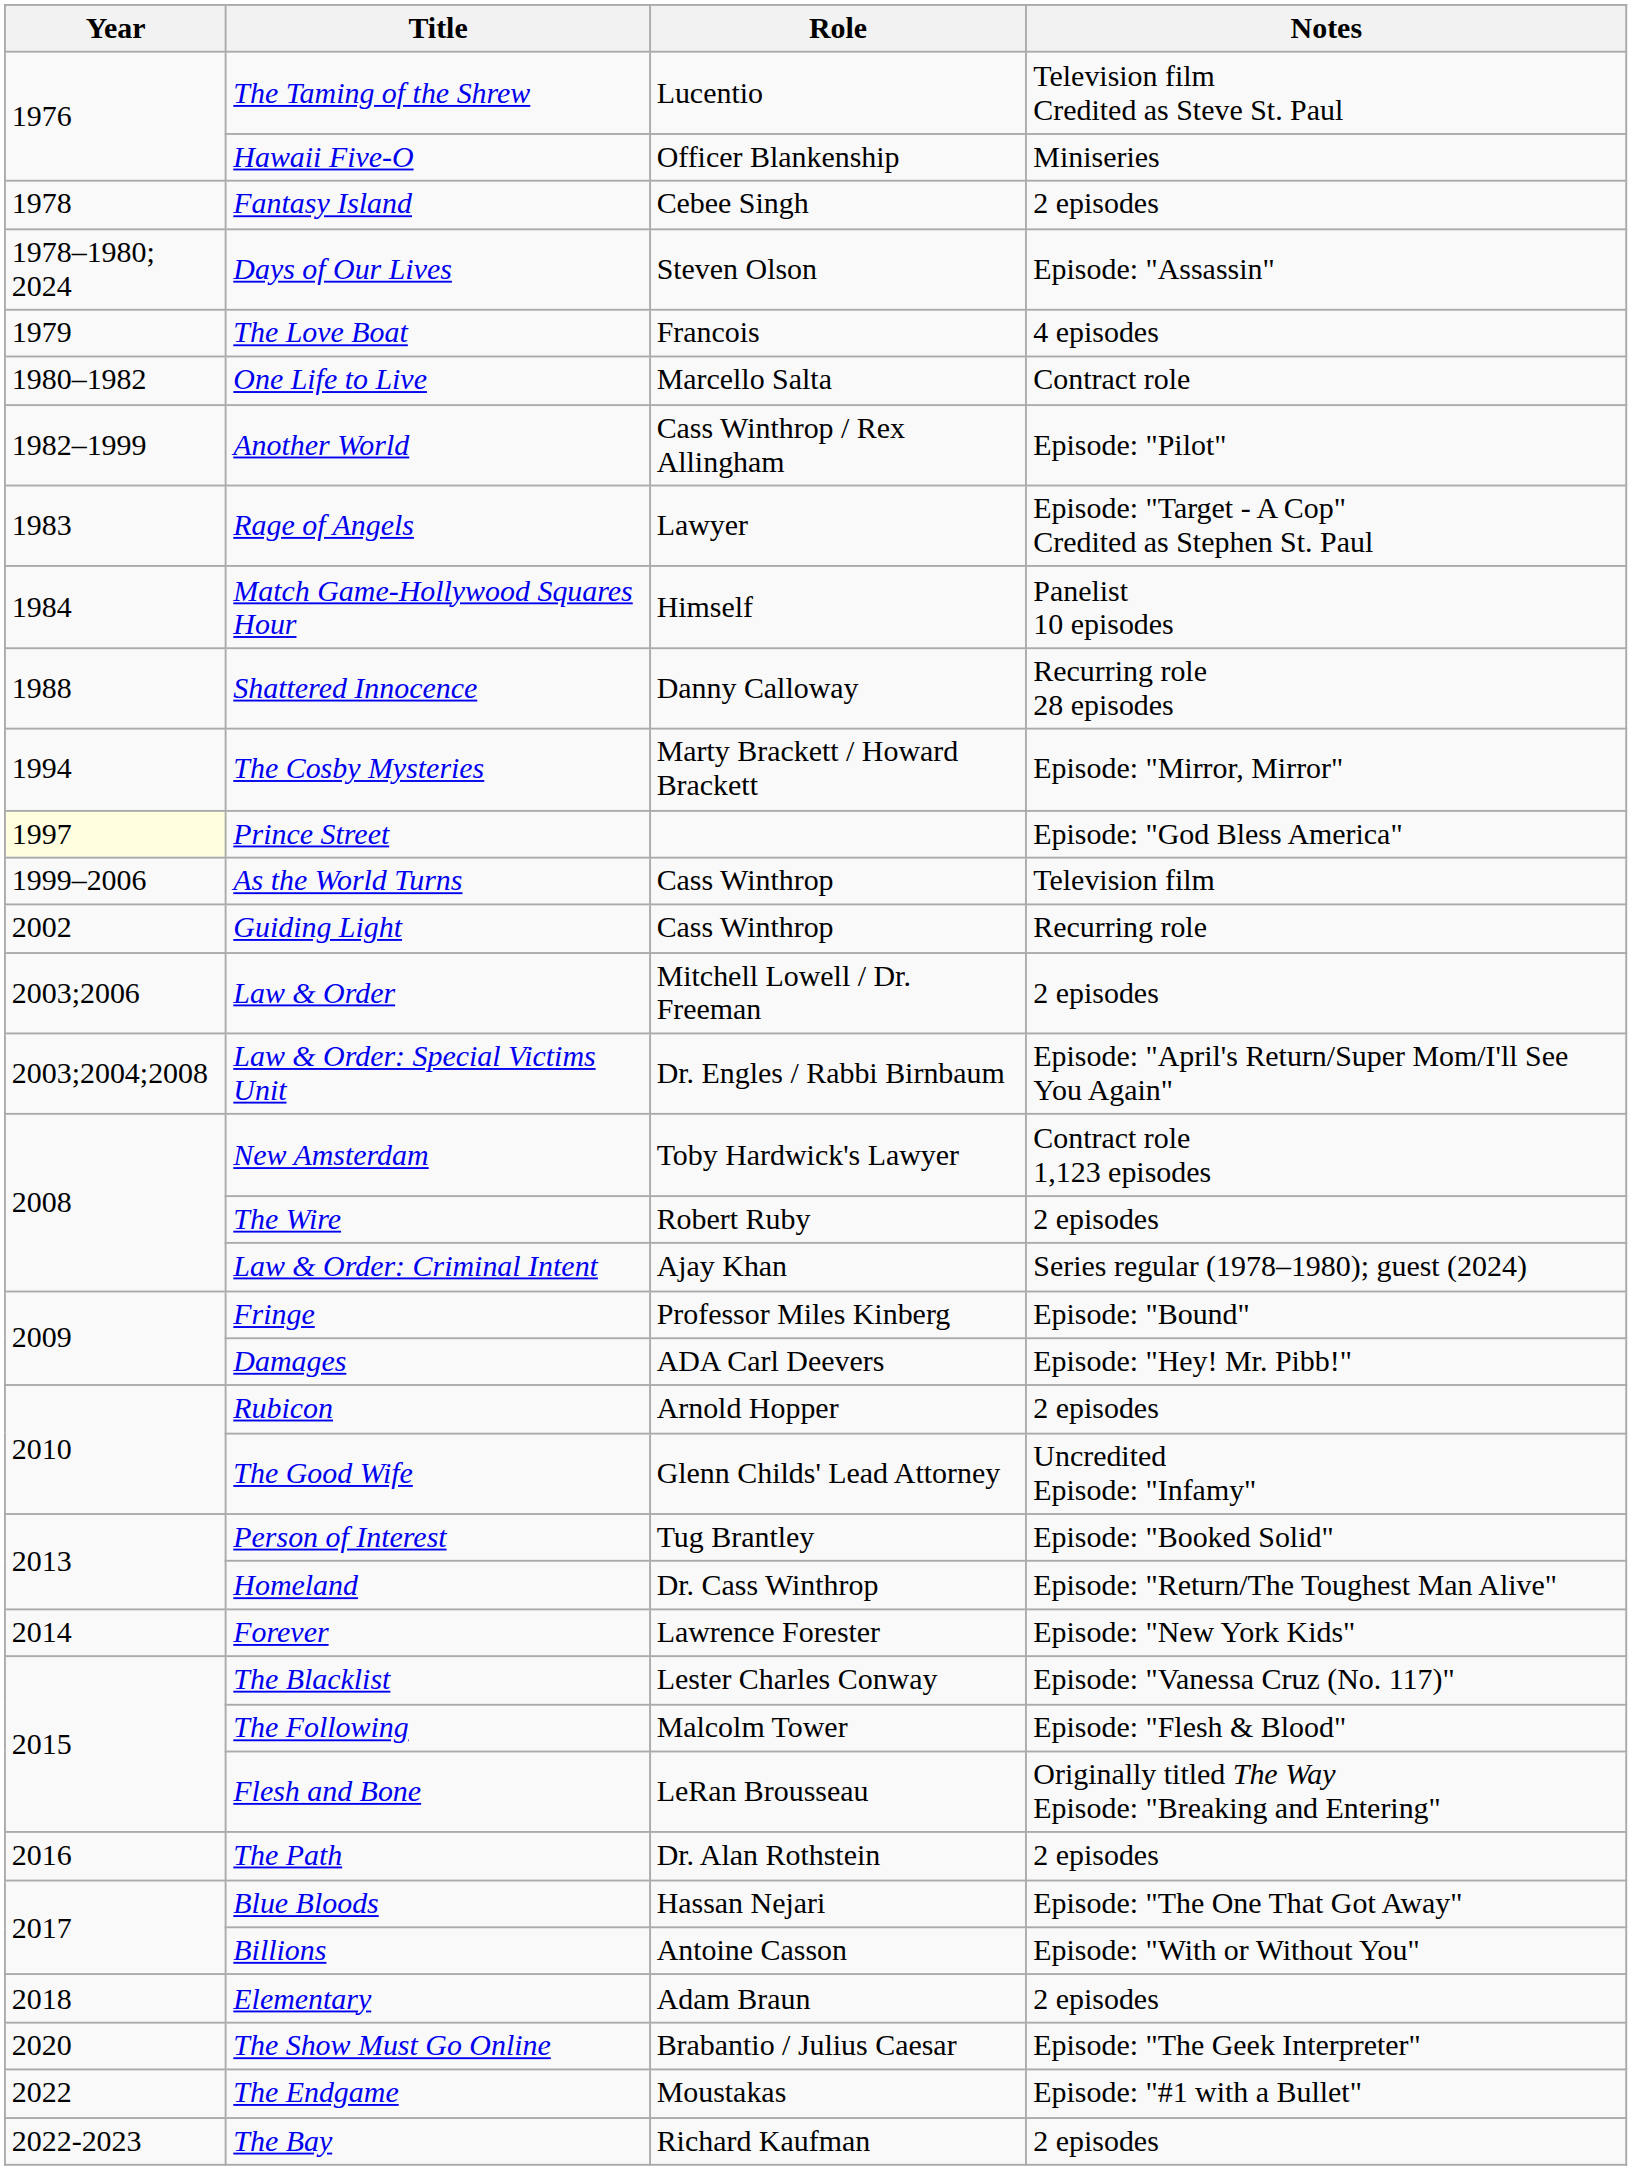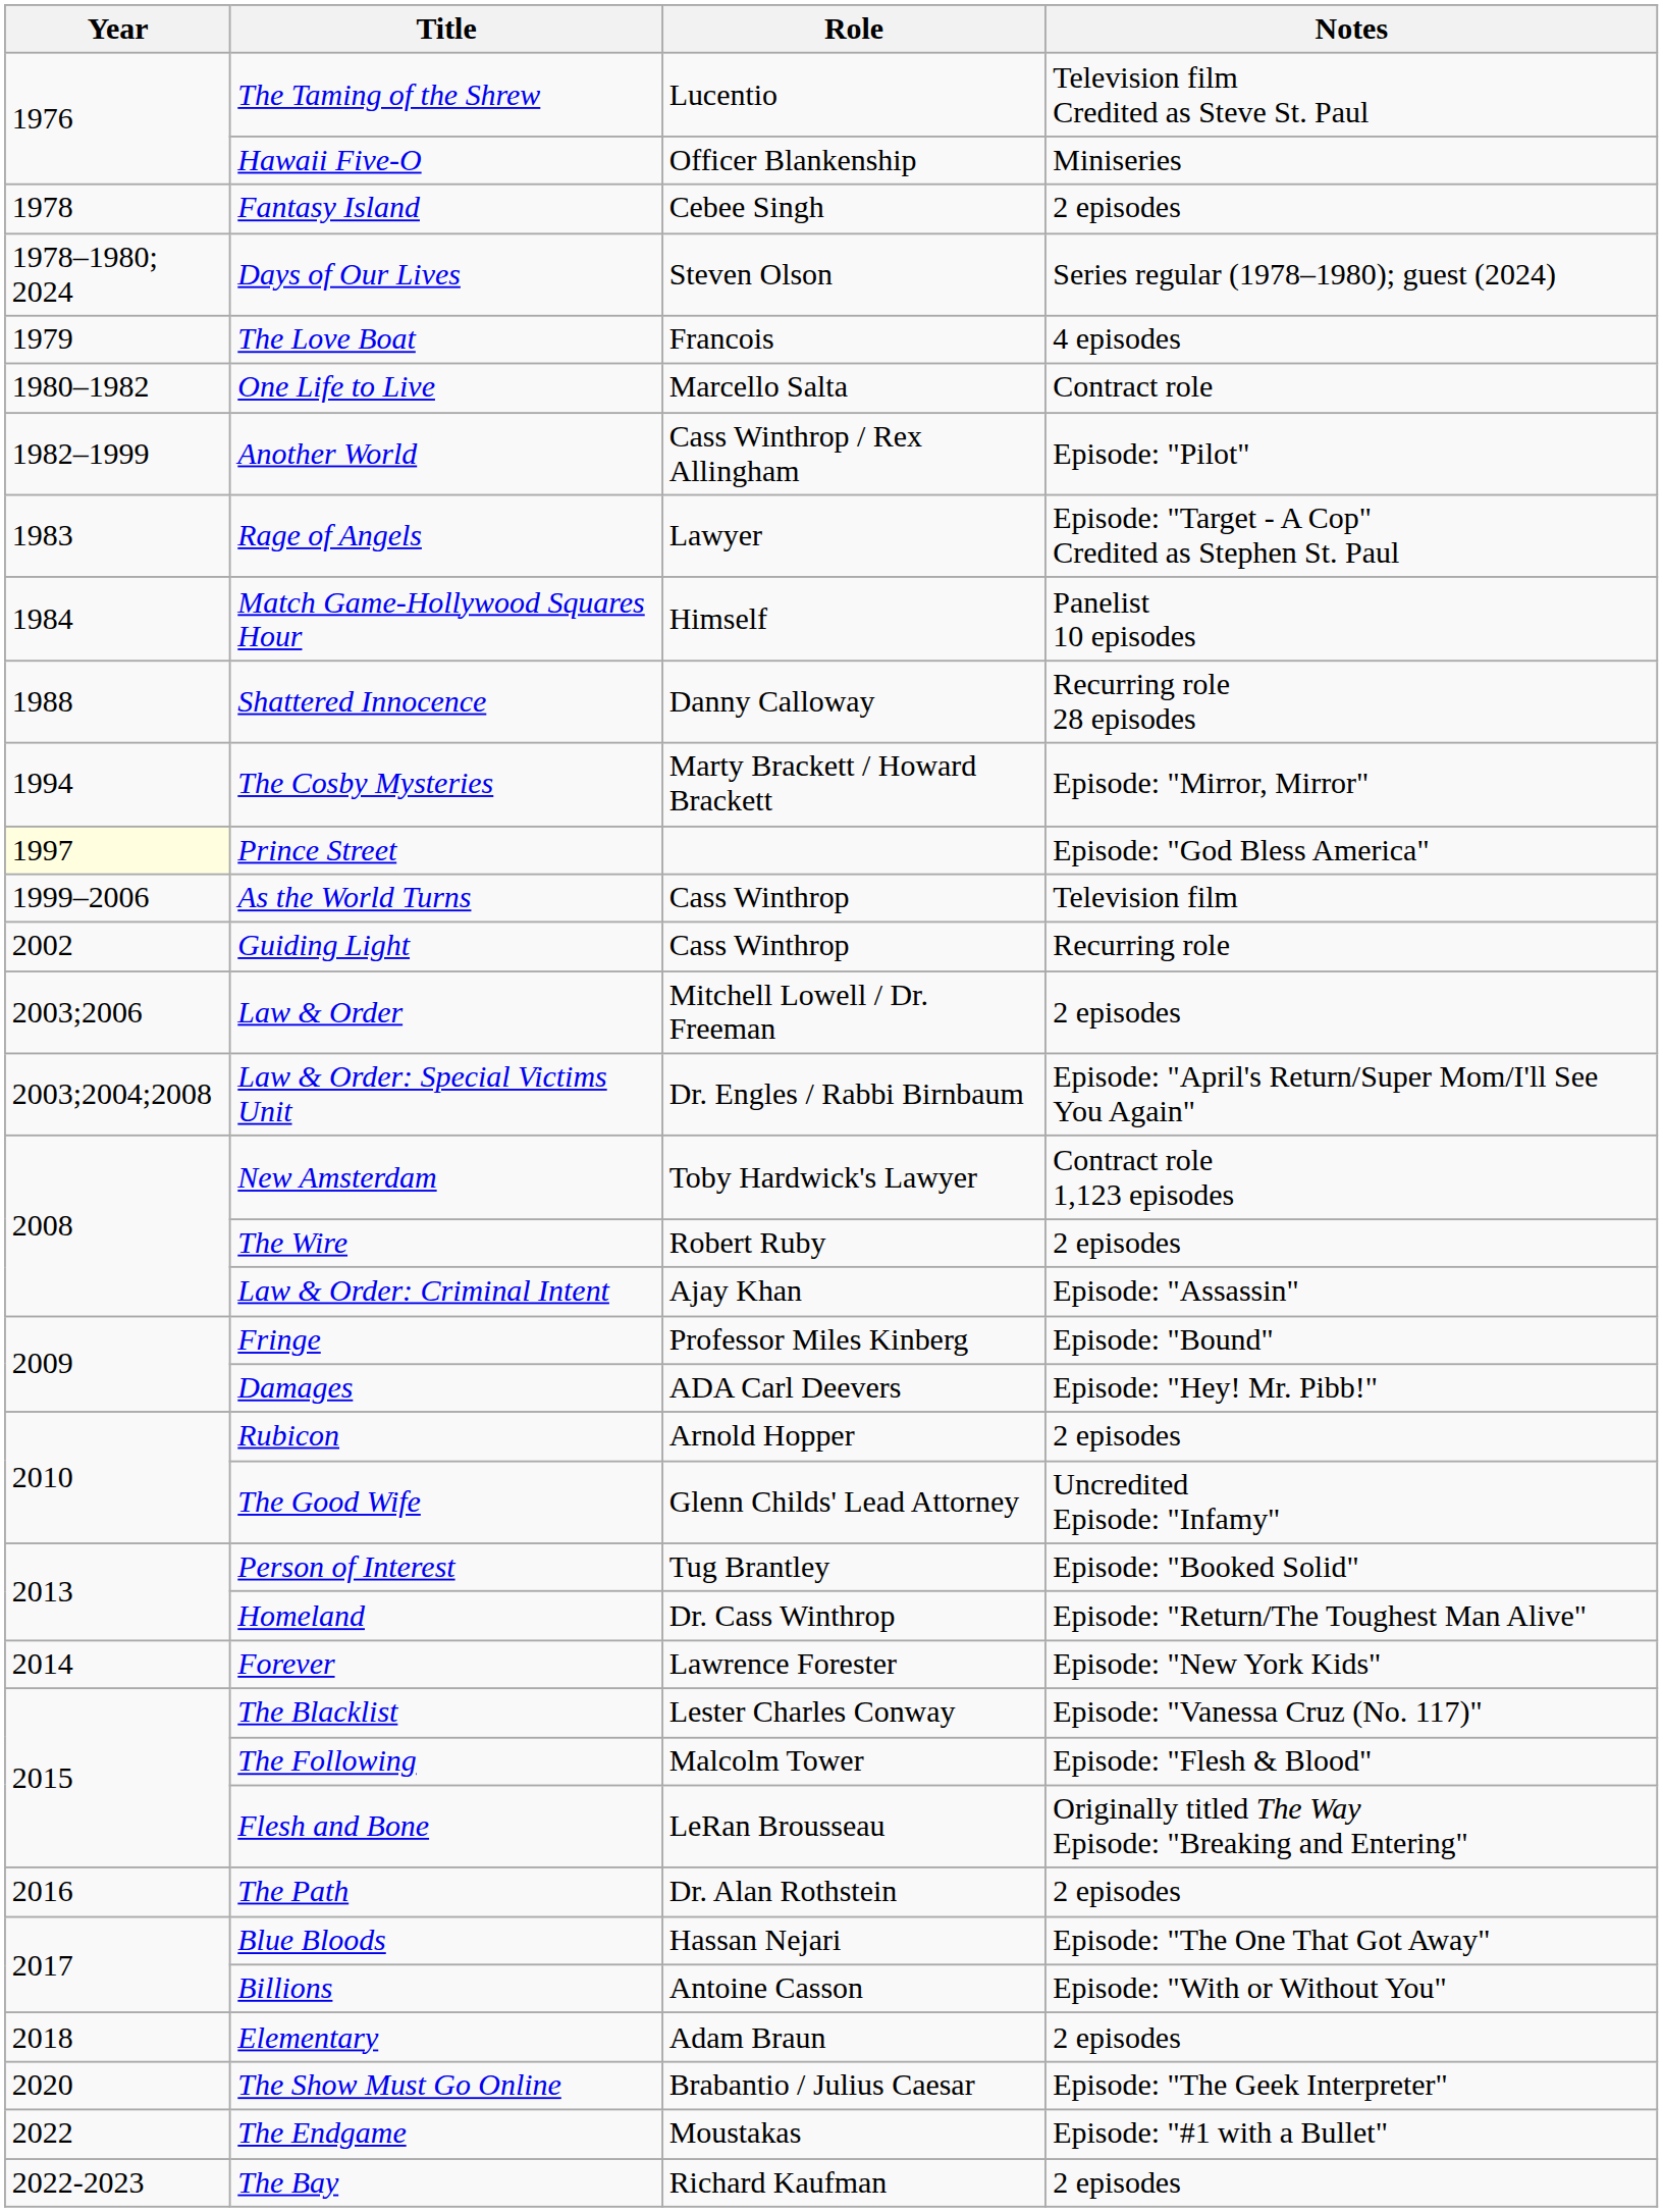Days of Our Lives | Notes: Episode: "Assassin" -> Series regular (1978–1980); guest (2024)
Law & Order: Criminal Intent | Notes: Series regular (1978–1980); guest (2024) -> Episode: "Assassin"
